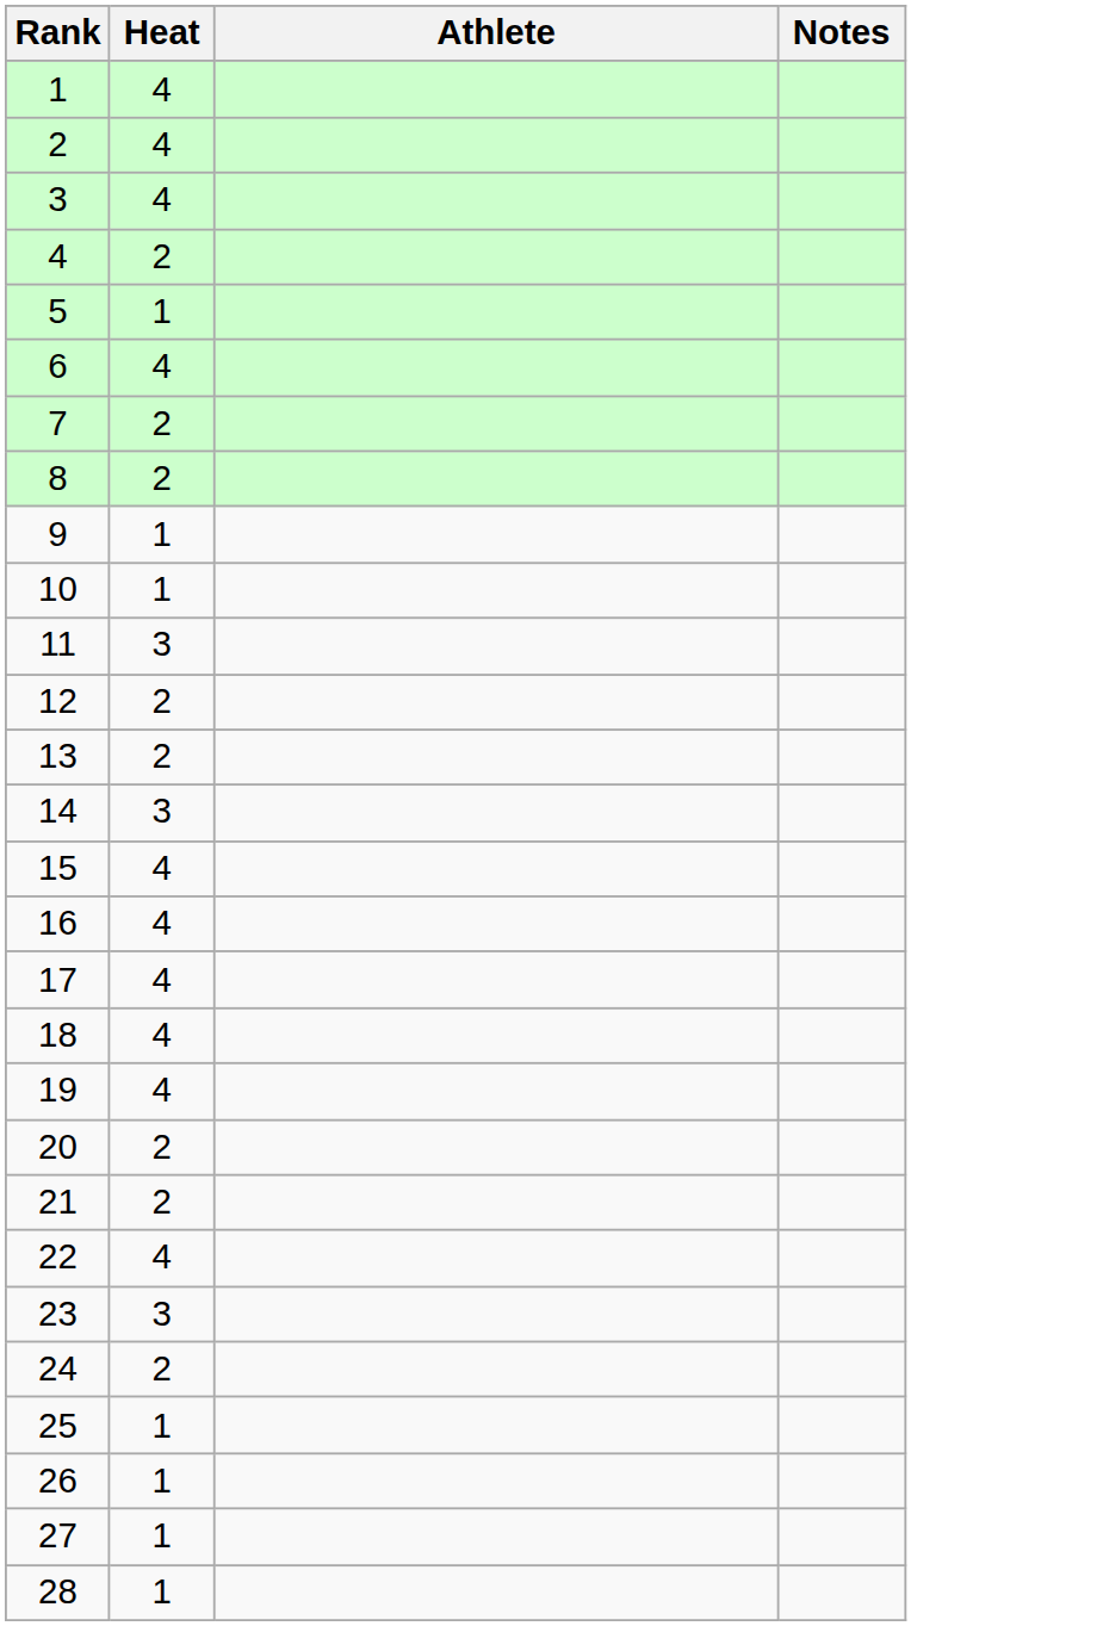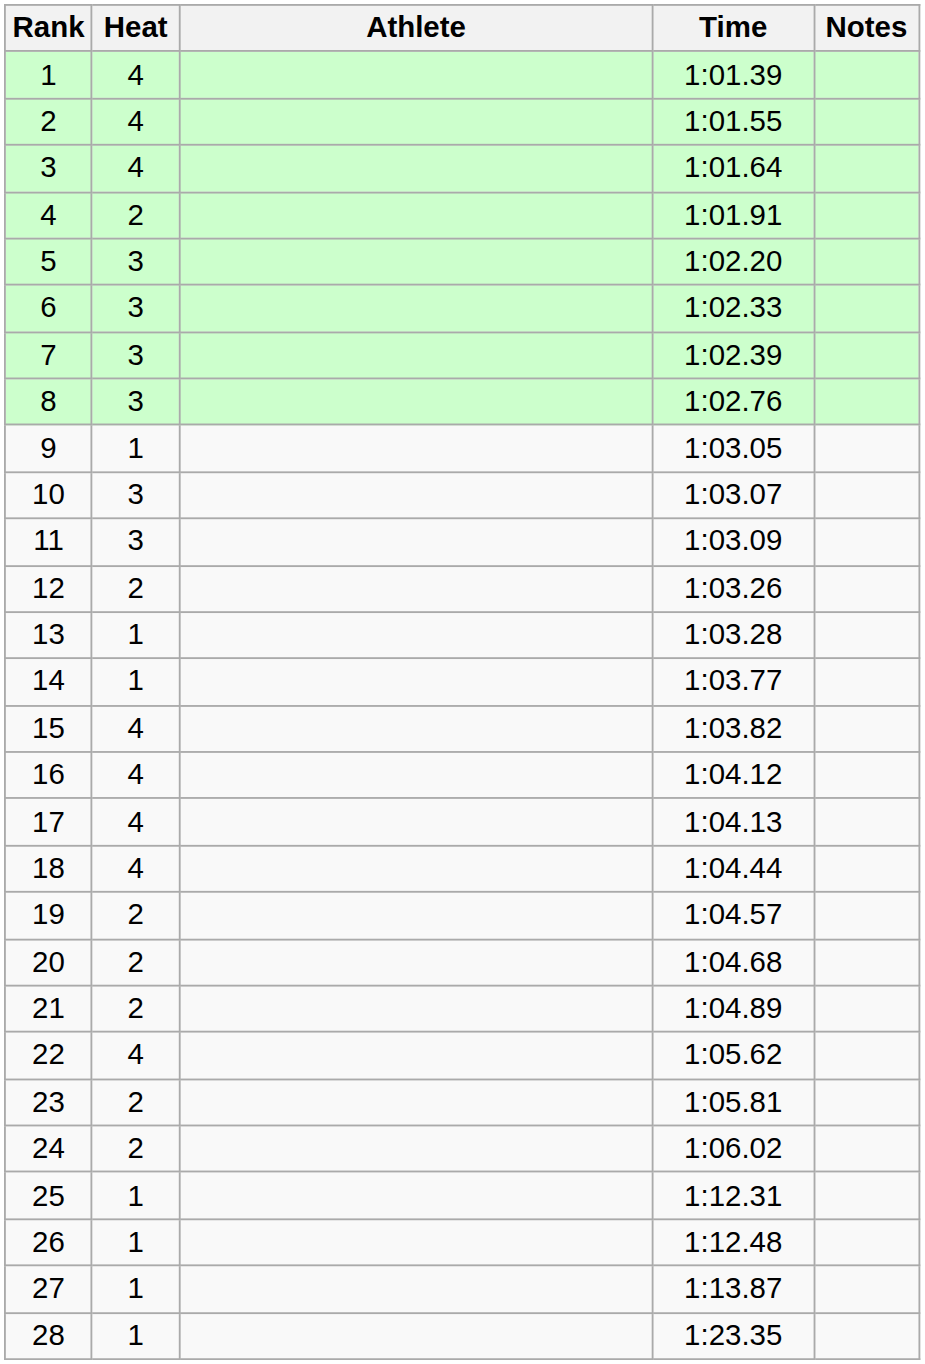+ column: Time | 1:01.39 | 1:01.55 | 1:01.64 | 1:01.91 | 1:02.20 | 1:02.33 | 1:02.39 | 1:02.76 | 1:03.05 | 1:03.07 | 1:03.09 | 1:03.26 | 1:03.28 | 1:03.77 | 1:03.82 | 1:04.12 | 1:04.13 | 1:04.44 | 1:04.57 | 1:04.68 | 1:04.89 | 1:05.62 | 1:05.81 | 1:06.02 | 1:12.31 | 1:12.48 | 1:13.87 | 1:23.35
5 | Heat: 1 -> 3
6 | Heat: 4 -> 3
7 | Heat: 2 -> 3
8 | Heat: 2 -> 3
10 | Heat: 1 -> 3
13 | Heat: 2 -> 1
14 | Heat: 3 -> 1
19 | Heat: 4 -> 2
23 | Heat: 3 -> 2
